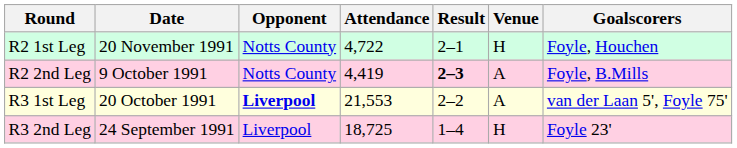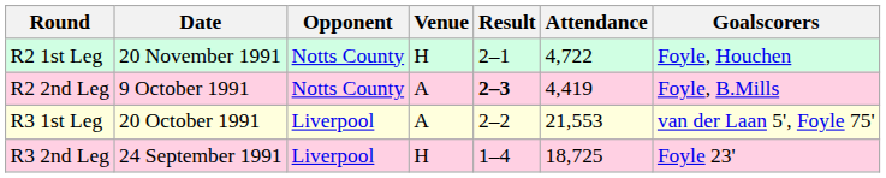columns swapped: Venue <-> Attendance
R3 1st Leg | Opponent: bold -> normal
